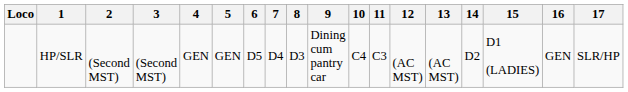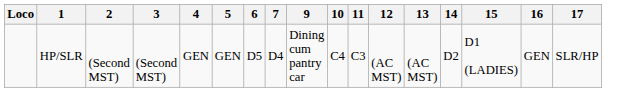- column: 8 | D3
